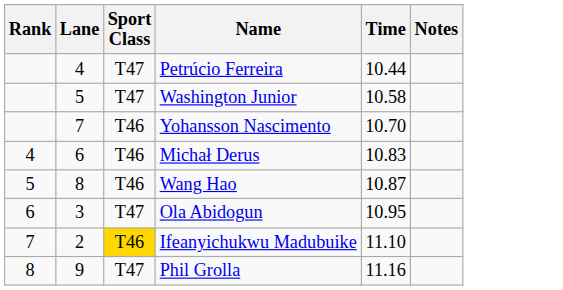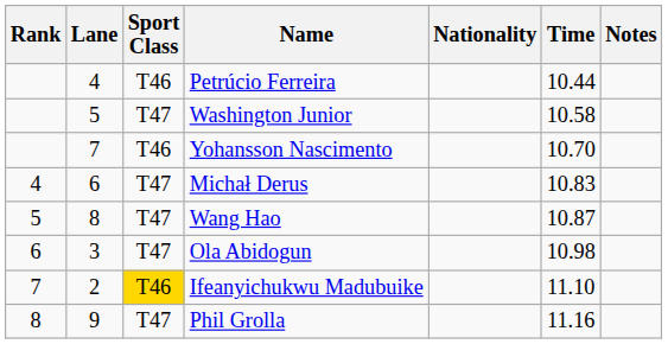+ column: Nationality
Petrúcio Ferreira | Sport Class: T47 -> T46
Michał Derus | Sport Class: T46 -> T47
Wang Hao | Sport Class: T46 -> T47
Ola Abidogun | Time: 10.95 -> 10.98
